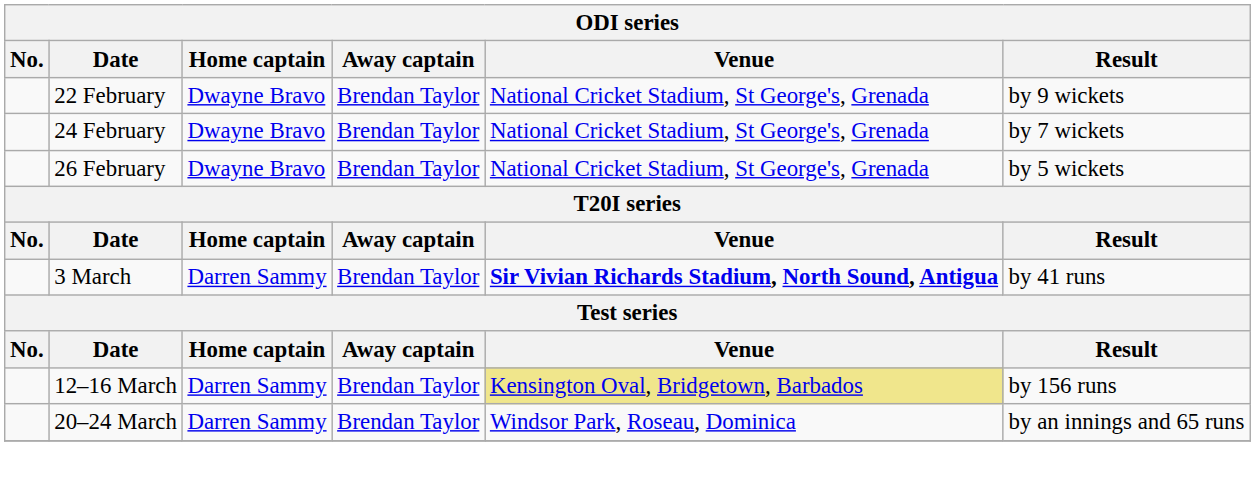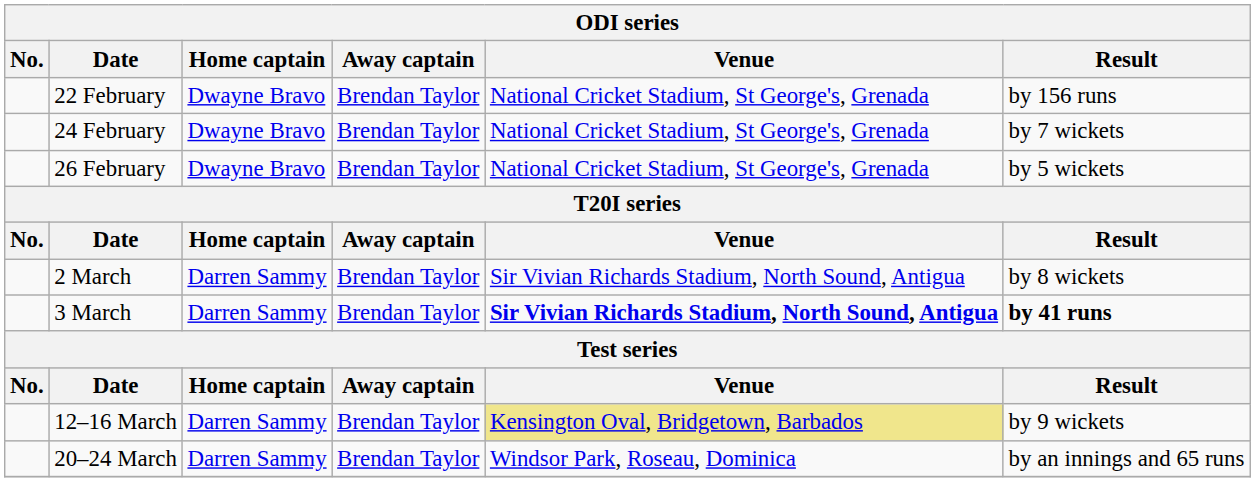22 February | Result: by 9 wickets -> by 156 runs
+ row: 2 March | Darren Sammy | Brendan Taylor | Sir Vivian Richards Stadium, North Sound, Antigua | by 8 wickets
3 March | Result: normal -> bold
12–16 March | Result: by 156 runs -> by 9 wickets
